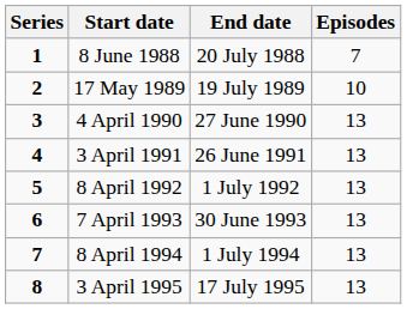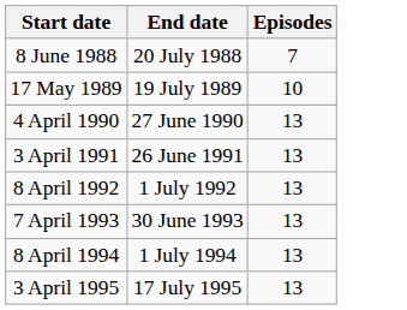- column: Series | 1 | 2 | 3 | 4 | 5 | 6 | 7 | 8
